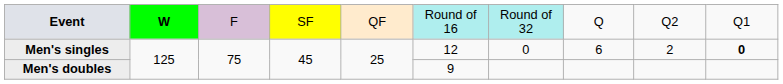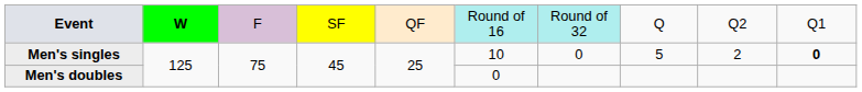Men's singles | column 6: 12 -> 10
Men's singles | column 8: 6 -> 5
Men's doubles | column 6: 9 -> 0
